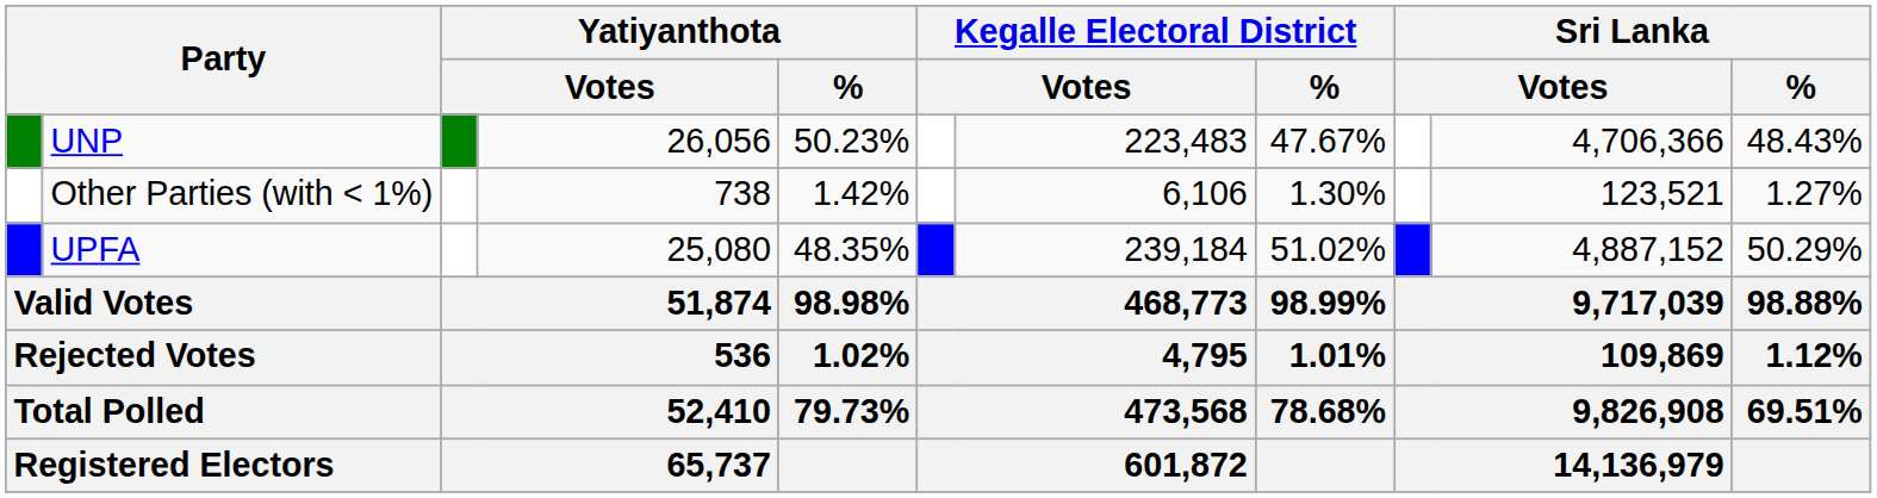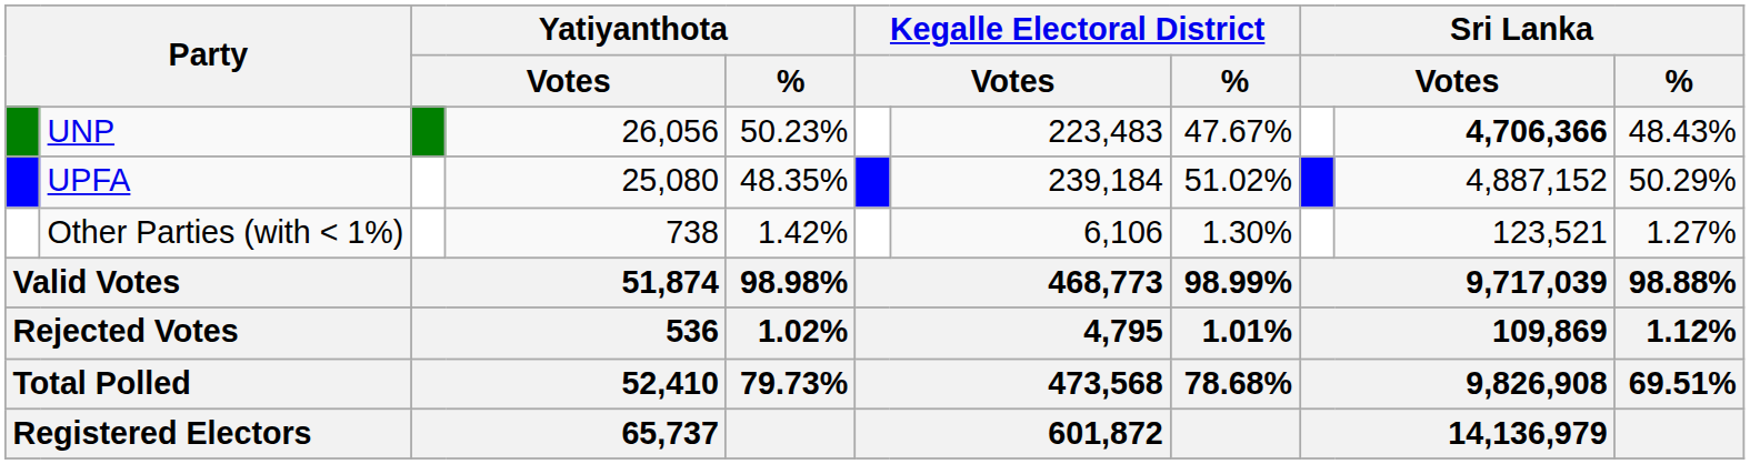UNP | column 10: normal -> bold
rows swapped: UPFA <-> Other Parties (with < 1%)
